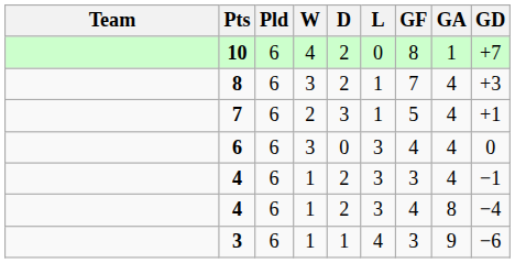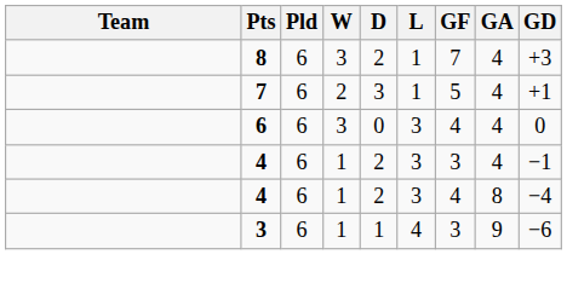- row: 10 | 6 | 4 | 2 | 0 | 8 | 1 | +7
